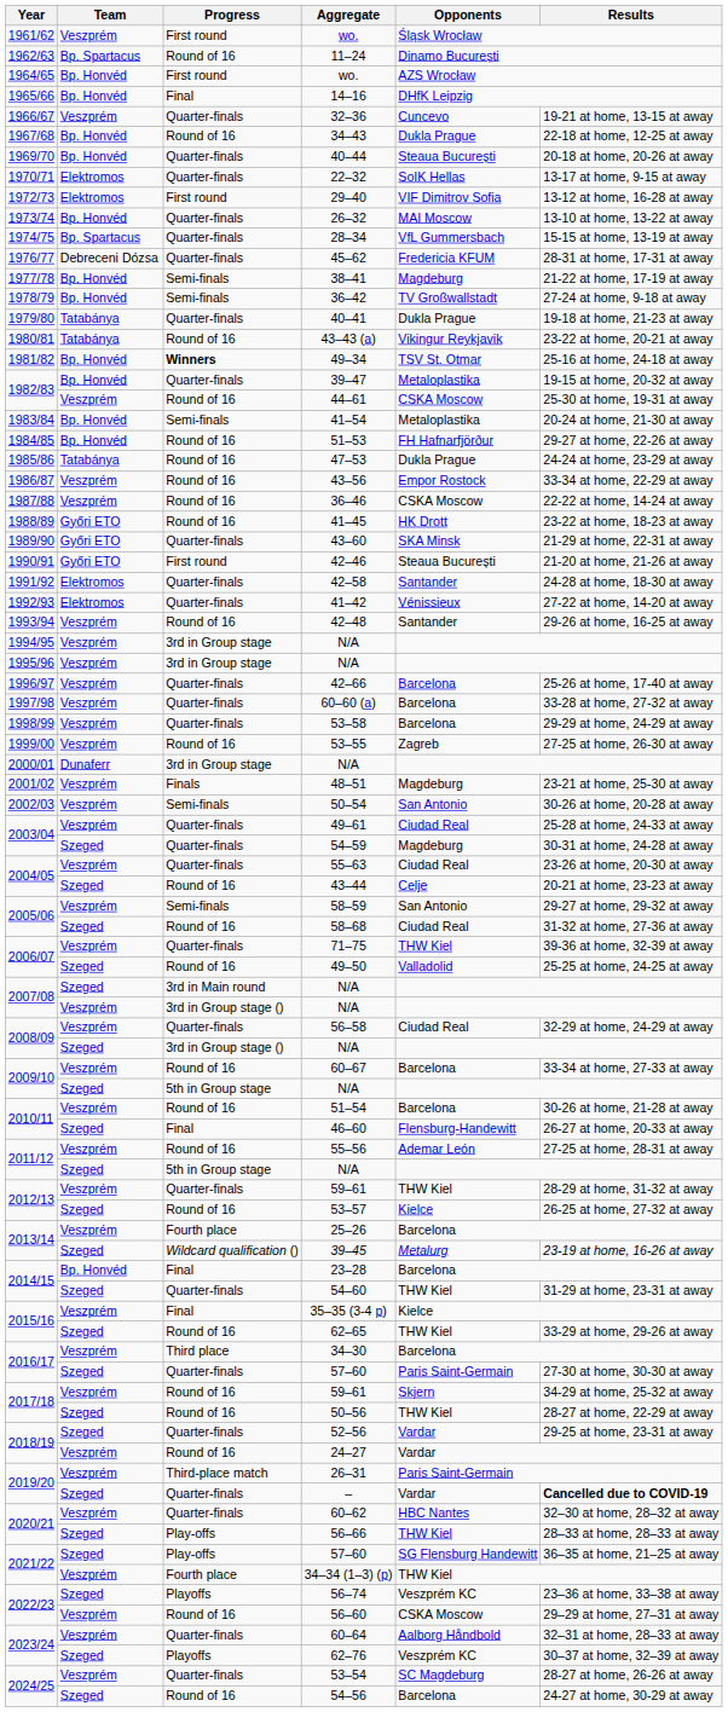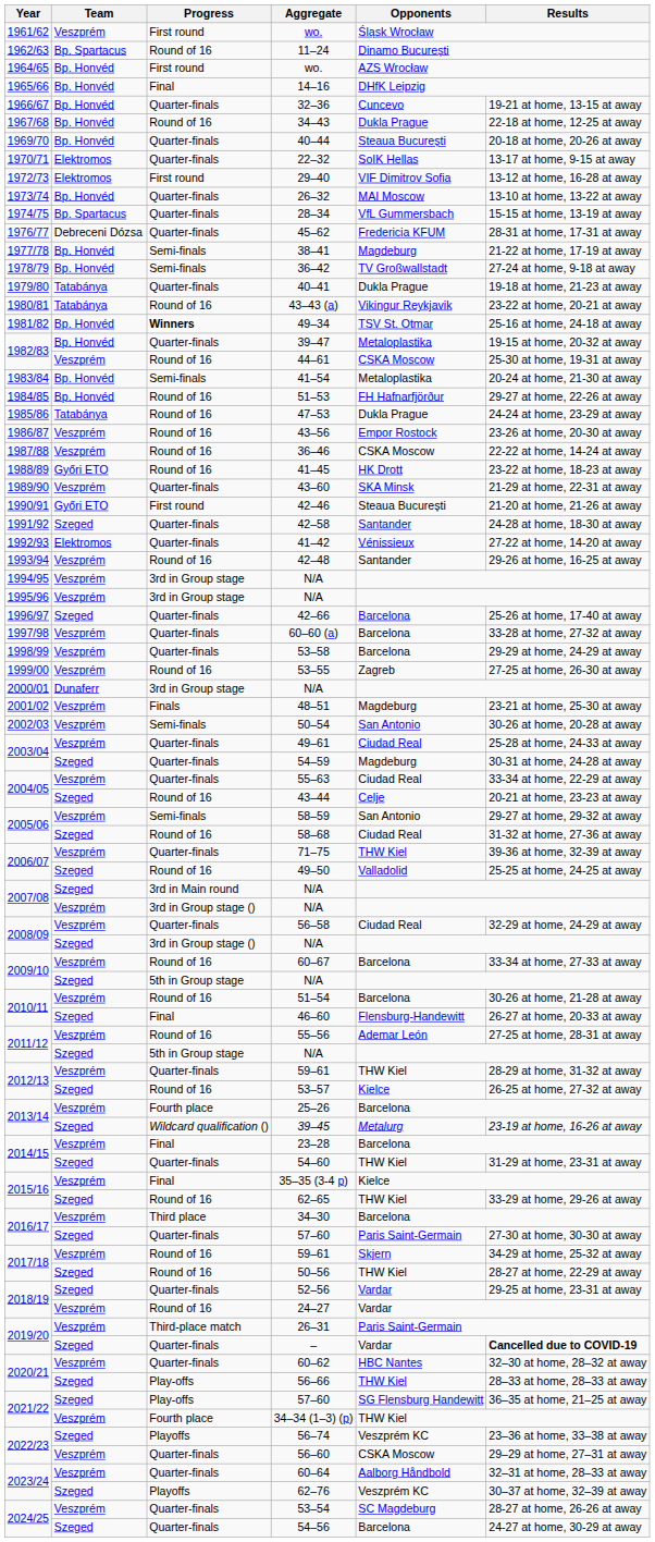32–36 | Team: Veszprém -> Bp. Honvéd
43–56 | Results: 33-34 at home, 22-29 at away -> 23-26 at home, 20-30 at away
43–60 | Team: Győri ETO -> Veszprém
42–58 | Team: Elektromos -> Szeged
42–66 | Team: Veszprém -> Szeged
55–63 | Results: 23-26 at home, 20-30 at away -> 33-34 at home, 22-29 at away
23–28 | Team: Bp. Honvéd -> Veszprém
56–60 | Progress: Round of 16 -> Quarter-finals
54–56 | Progress: Round of 16 -> Quarter-finals
